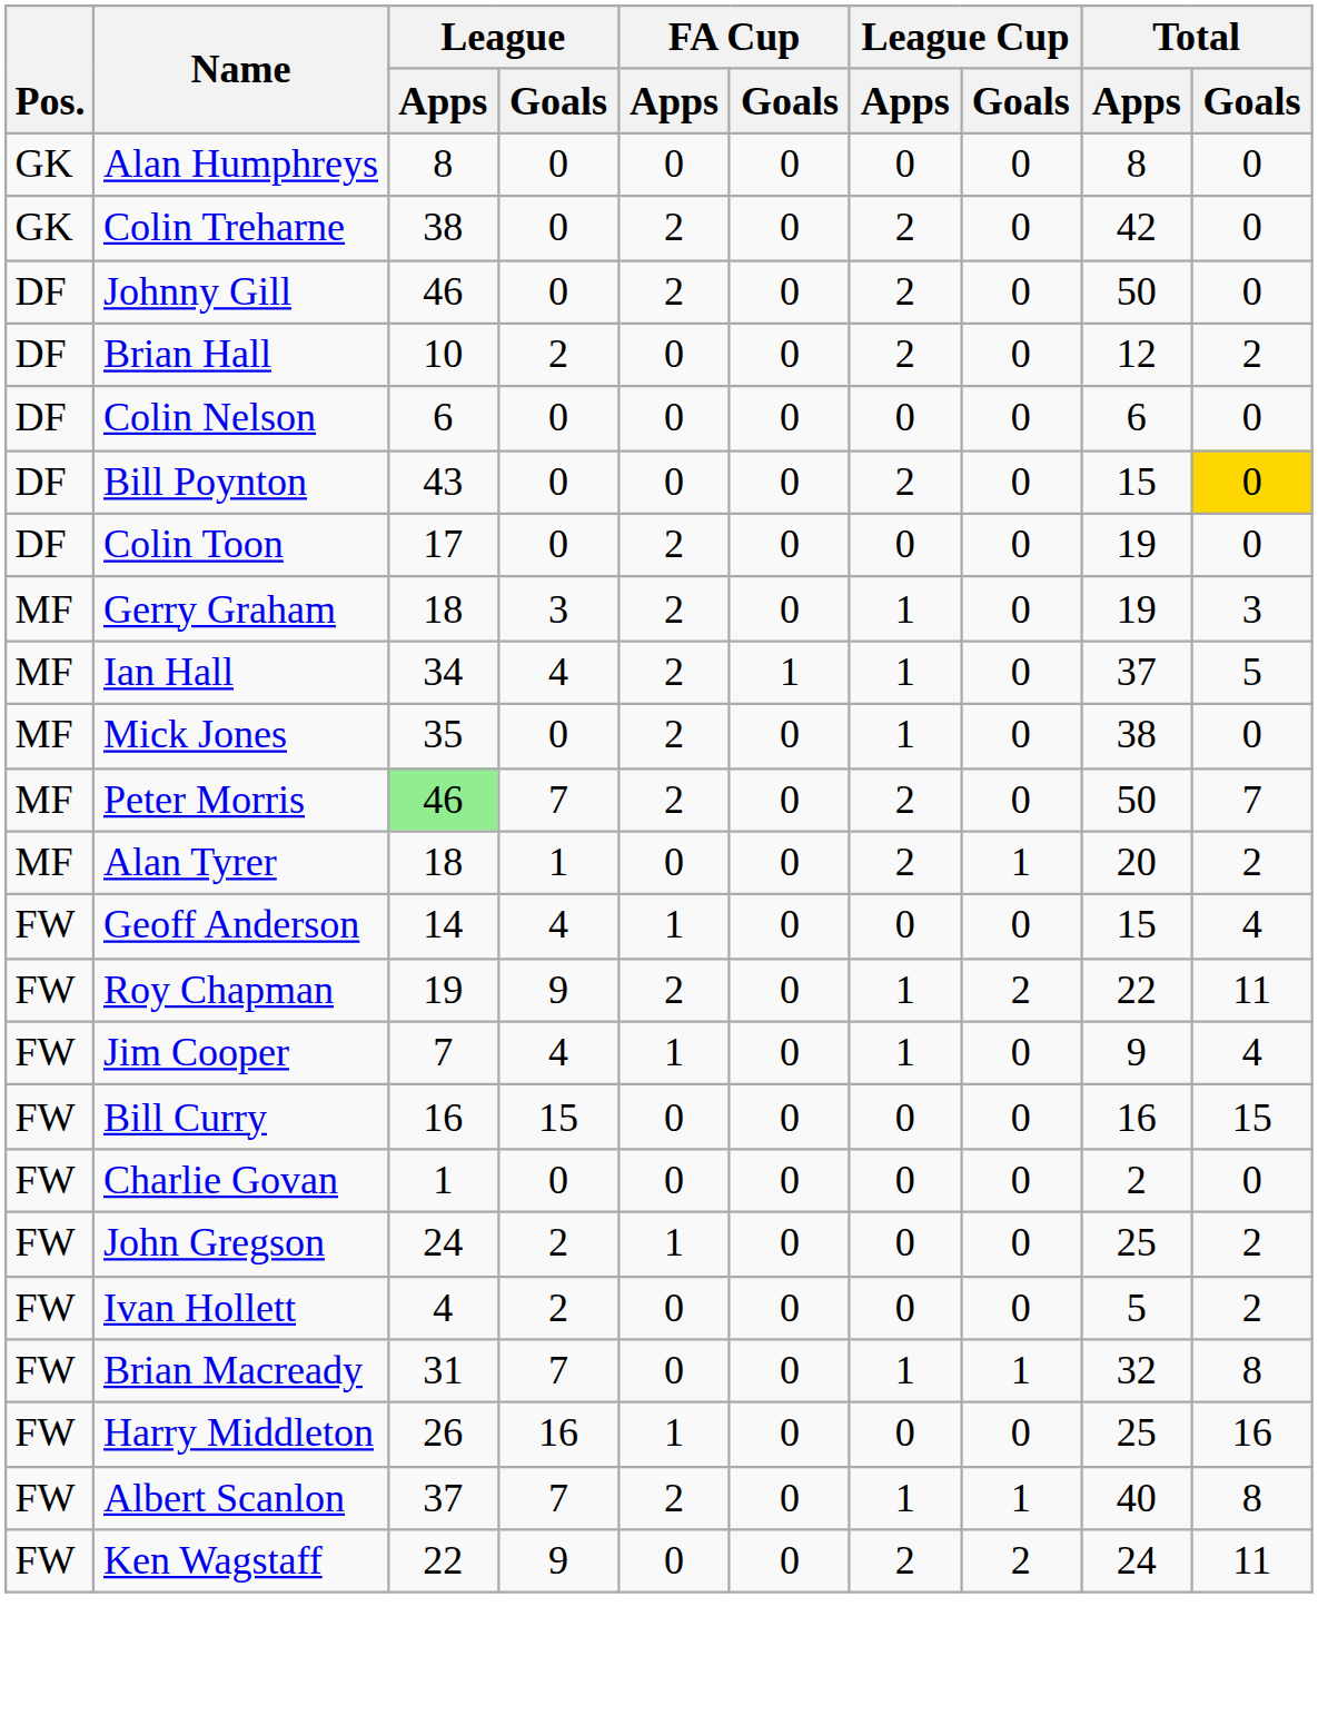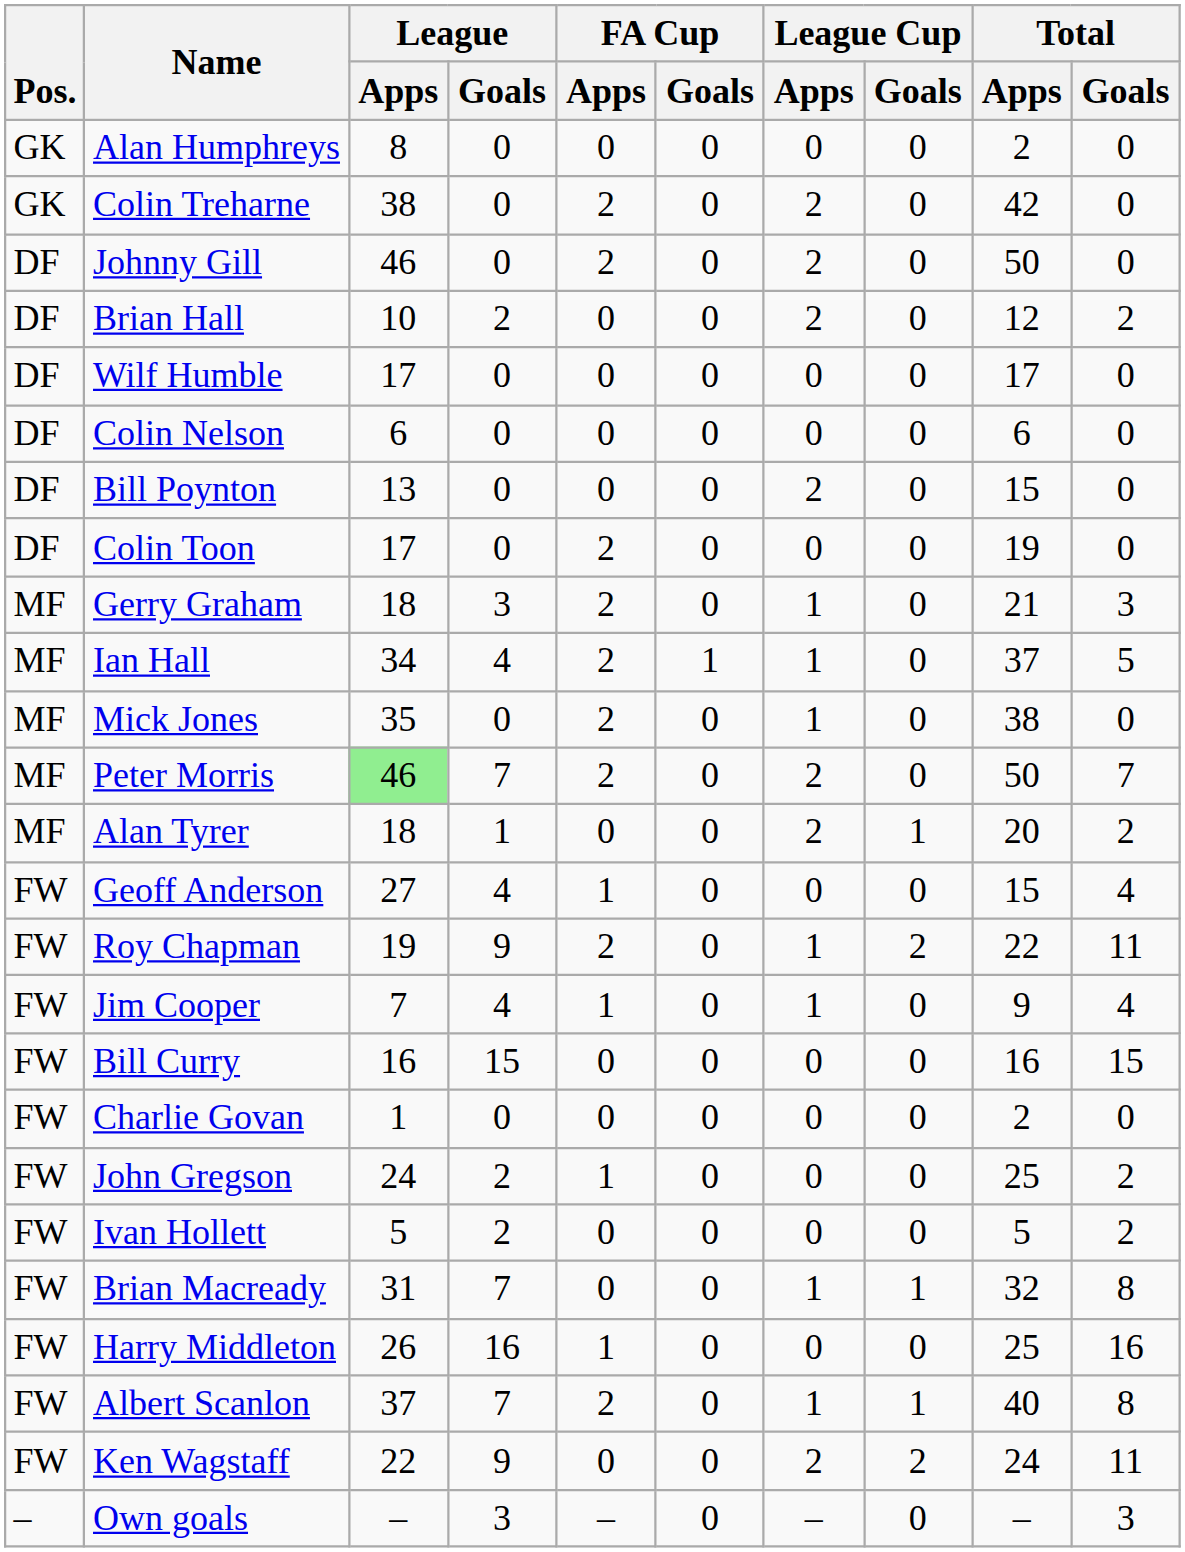Alan Humphreys | Total / Apps: 8 -> 2
+ row: DF | Wilf Humble | 17 | 0 | 0 | 0 | 0 | 0 | 17 | 0
Bill Poynton | League / Apps: 43 -> 13
Bill Poynton | Total / Goals: gold background -> no background
Gerry Graham | Total / Apps: 19 -> 21
Geoff Anderson | League / Apps: 14 -> 27
Ivan Hollett | League / Apps: 4 -> 5
+ row: – | Own goals | – | 3 | – | 0 | – | 0 | – | 3
